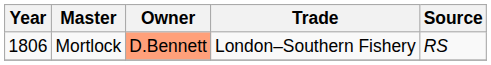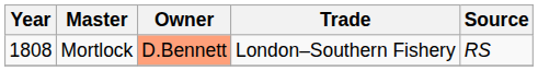Mortlock | Year: 1806 -> 1808
